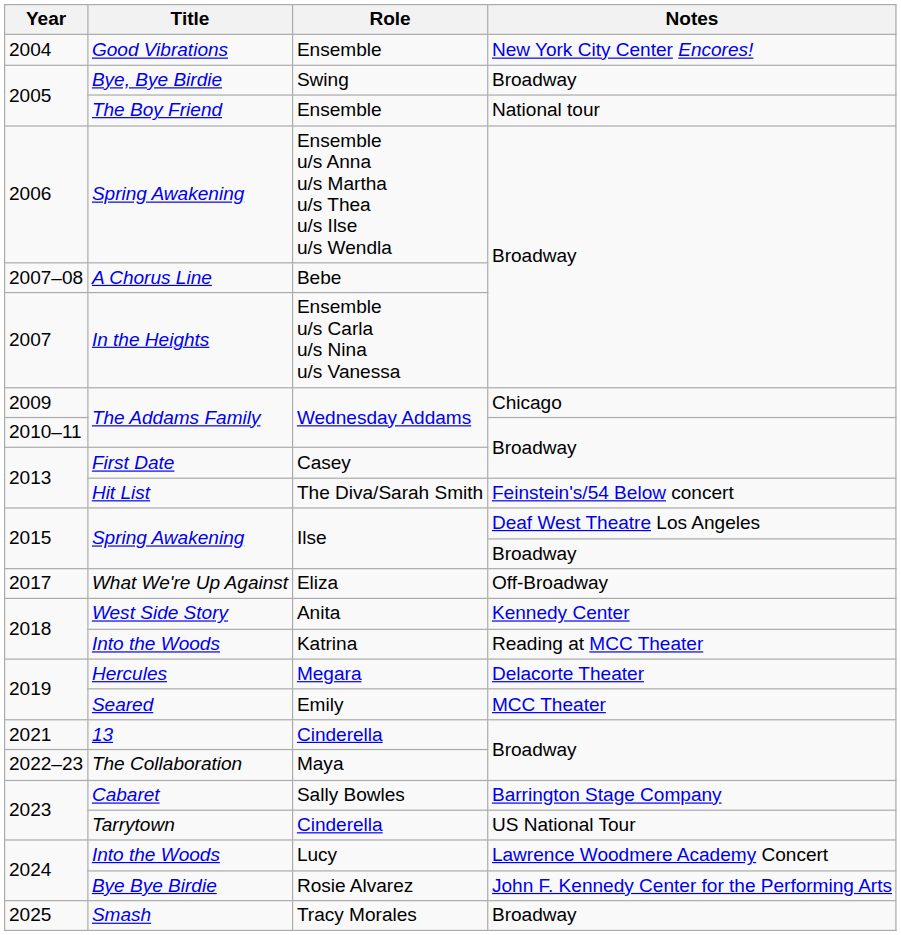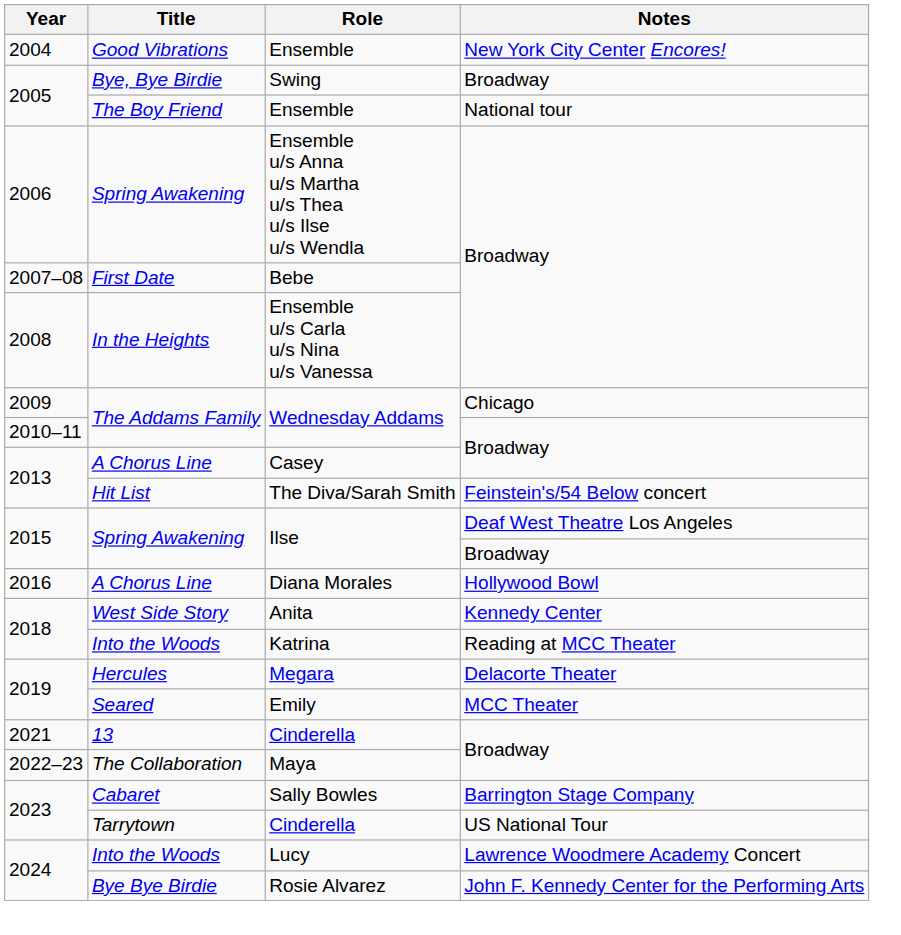Bebe | Title: A Chorus Line -> First Date
Ensemble u/s Carla u/s Nina u/s Vanessa | Year: 2007 -> 2008
Casey | Title: First Date -> A Chorus Line
+ row: 2016 | A Chorus Line | Diana Morales | Hollywood Bowl
- row: 2017 | What We're Up Against | Eliza | Off-Broadway
- row: 2025 | Smash | Tracy Morales | Broadway
